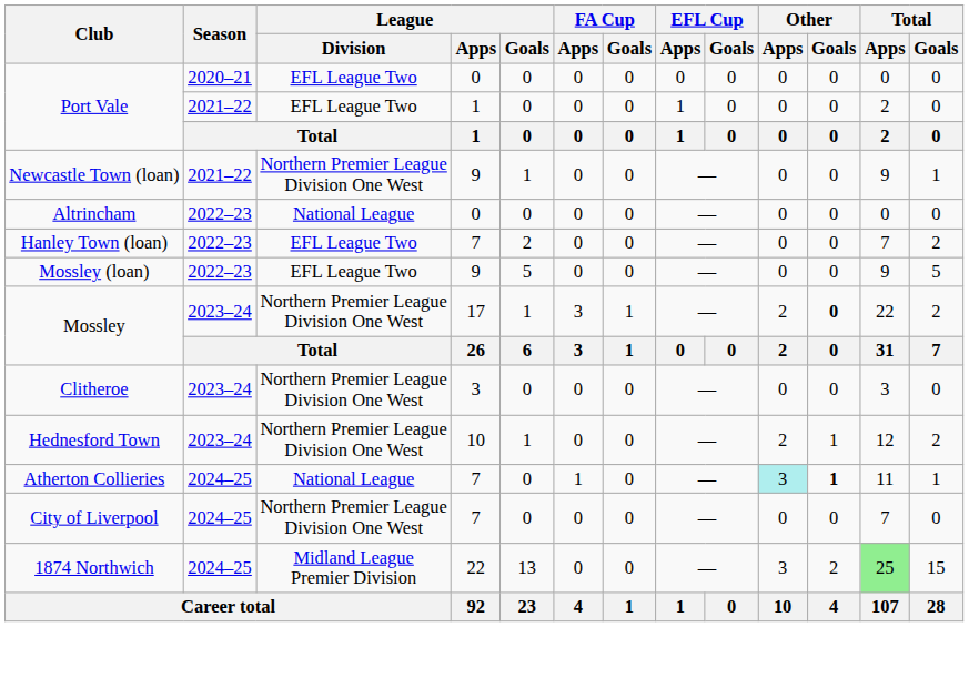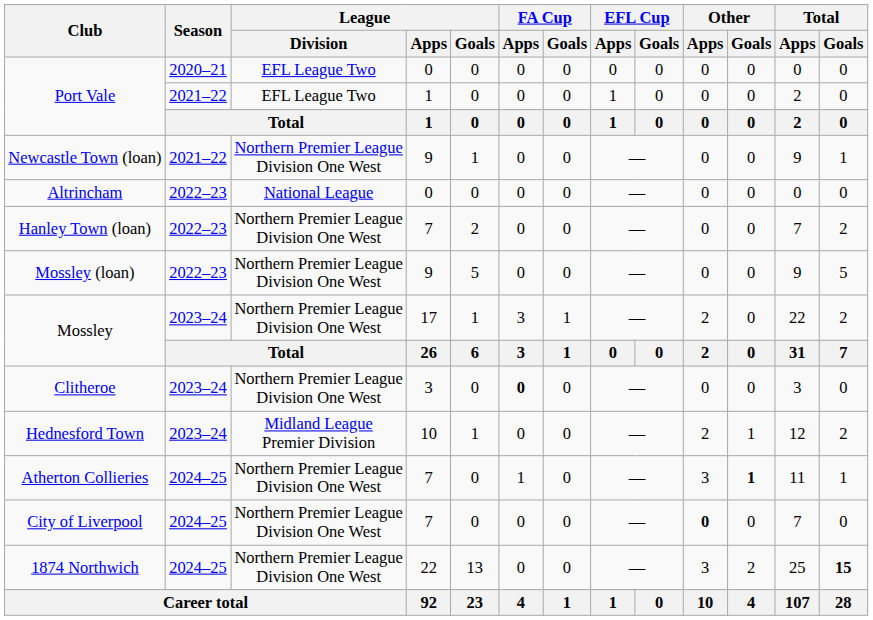Hanley Town (loan) | League / Division: EFL League Two -> Northern Premier League Division One West
Mossley (loan) | League / Division: EFL League Two -> Northern Premier League Division One West
Mossley / 17 | Other / Goals: bold -> normal
Clitheroe | FA Cup / Apps: normal -> bold
Hednesford Town | League / Division: Northern Premier League Division One West -> Midland League Premier Division
Atherton Collieries | League / Division: National League -> Northern Premier League Division One West
Atherton Collieries | Other / Apps: paleturquoise background -> no background
City of Liverpool | Other / Apps: normal -> bold
1874 Northwich | League / Division: Midland League Premier Division -> Northern Premier League Division One West
1874 Northwich | Total / Apps: lightgreen background -> no background
1874 Northwich | Total / Goals: normal -> bold
